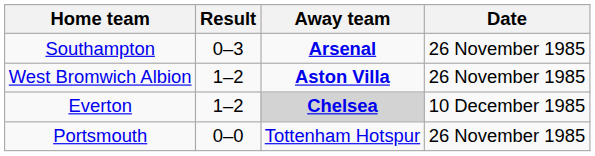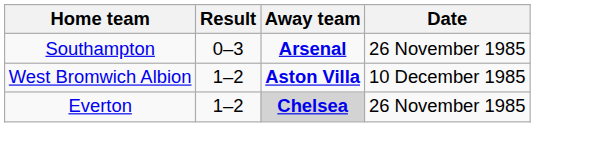West Bromwich Albion | Date: 26 November 1985 -> 10 December 1985
Everton | Date: 10 December 1985 -> 26 November 1985
- row: Portsmouth | 0–0 | Tottenham Hotspur | 26 November 1985
